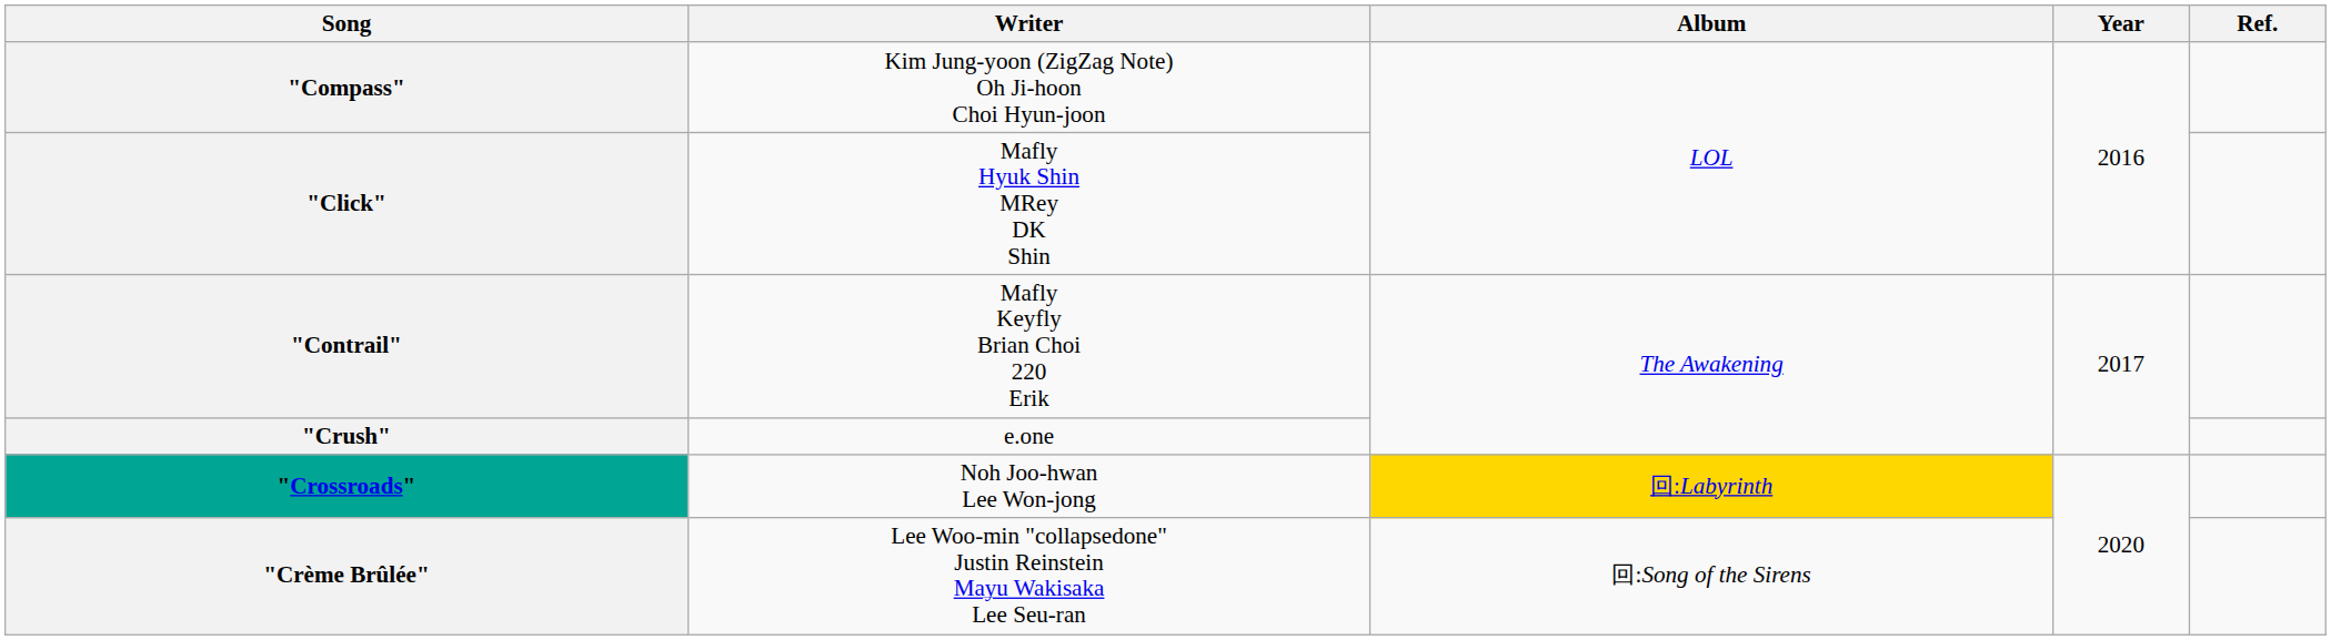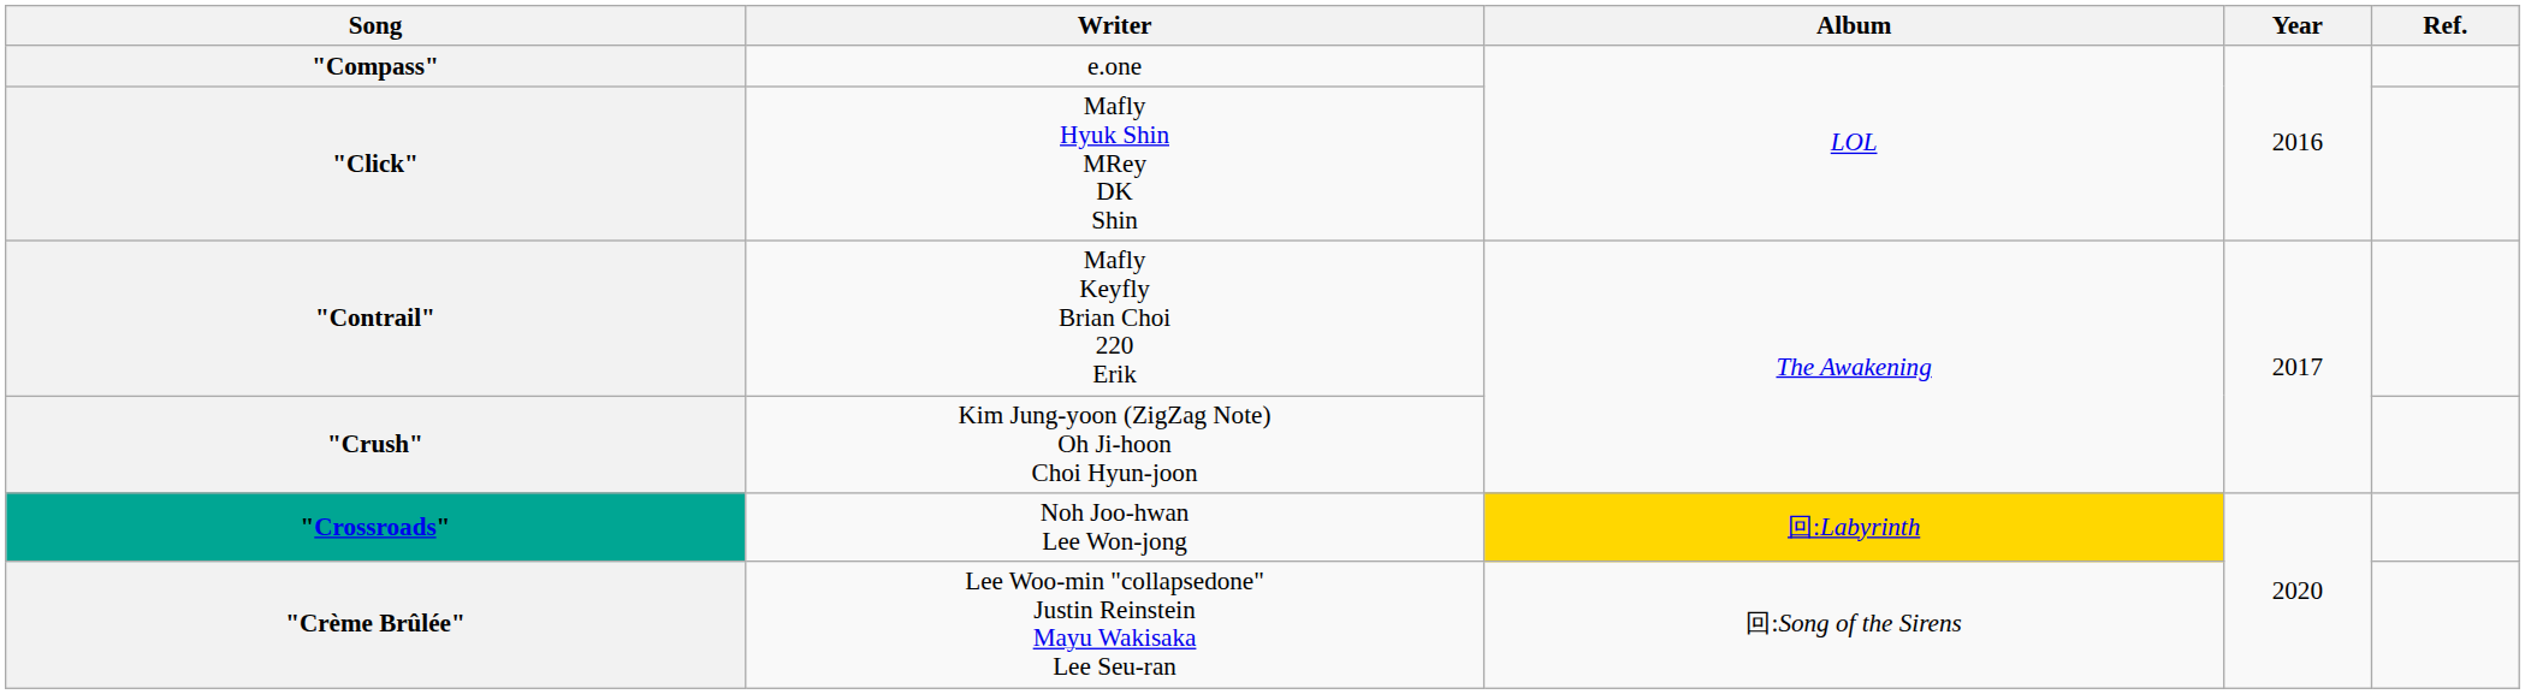"Compass" | Writer: Kim Jung-yoon (ZigZag Note) Oh Ji-hoon Choi Hyun-joon -> e.one
"Crush" | Writer: e.one -> Kim Jung-yoon (ZigZag Note) Oh Ji-hoon Choi Hyun-joon
